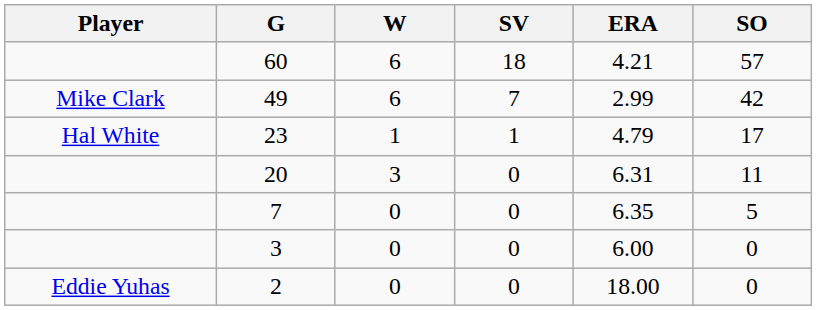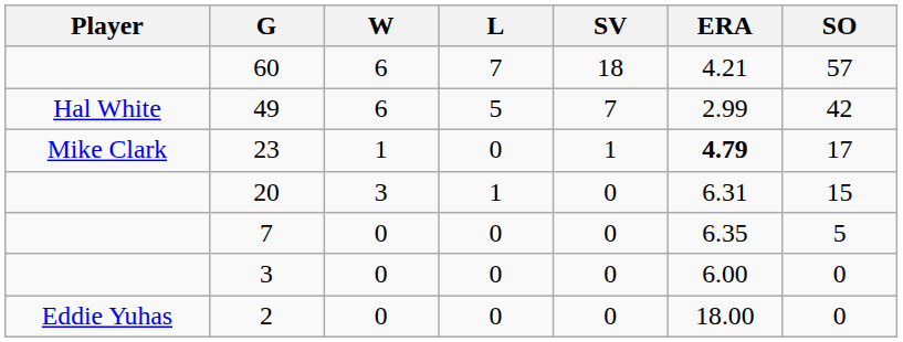+ column: L | 7 | 5 | 0 | 1 | 0 | 0 | 0
49 | Player: Mike Clark -> Hal White
23 | Player: Hal White -> Mike Clark
23 | ERA: normal -> bold
20 | SO: 11 -> 15
